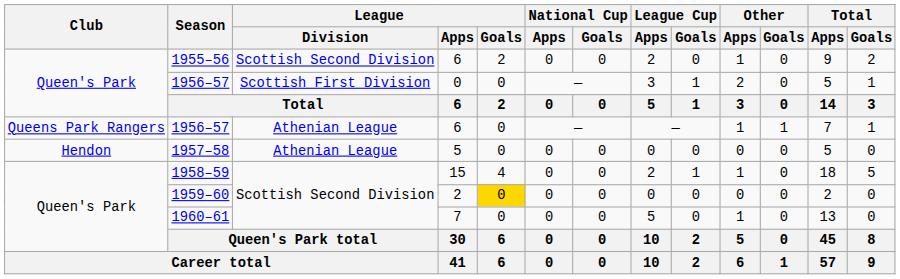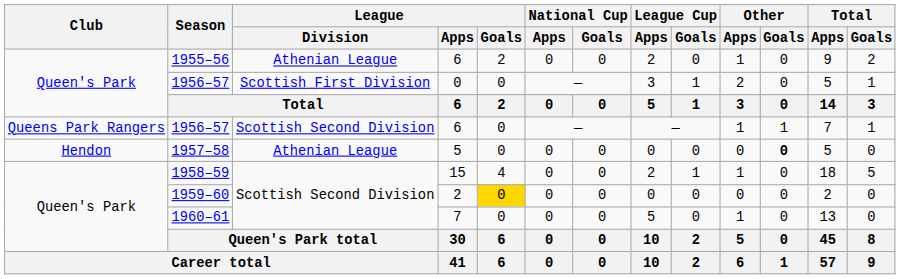1955–56 | League / Division: Scottish Second Division -> Athenian League
1956–57 / 6 | League / Division: Athenian League -> Scottish Second Division
1957–58 | Other / Goals: normal -> bold
